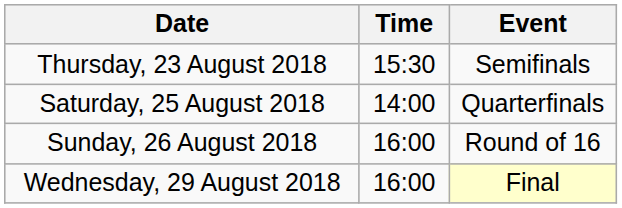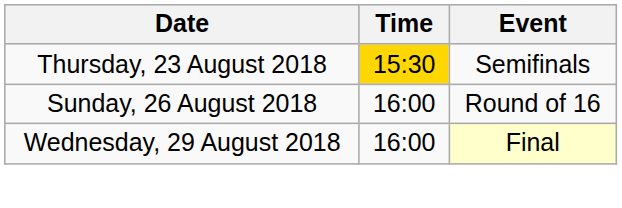Thursday, 23 August 2018 | Time: no background -> gold background
- row: Saturday, 25 August 2018 | 14:00 | Quarterfinals
